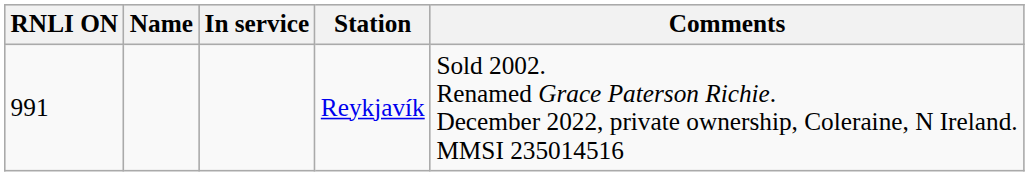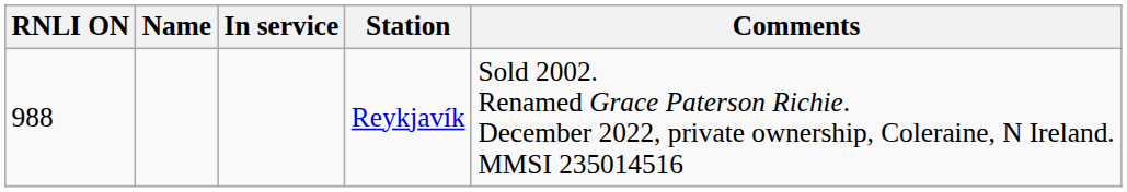Reykjavík | RNLI ON: 991 -> 988
